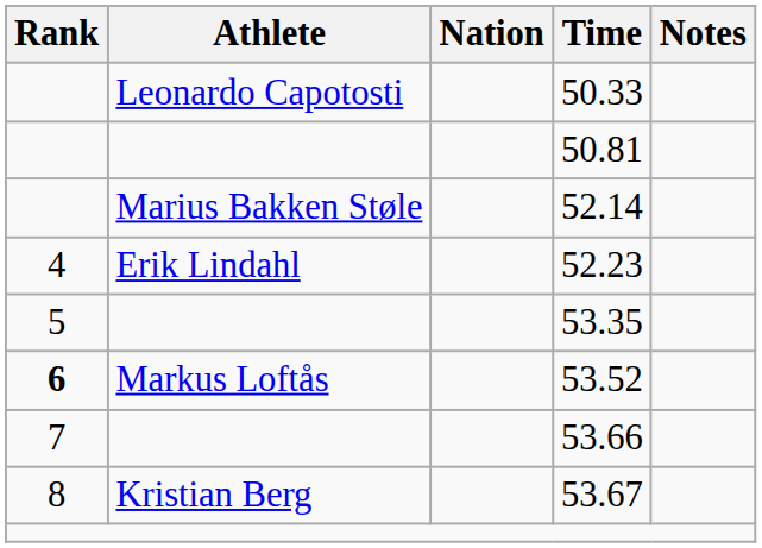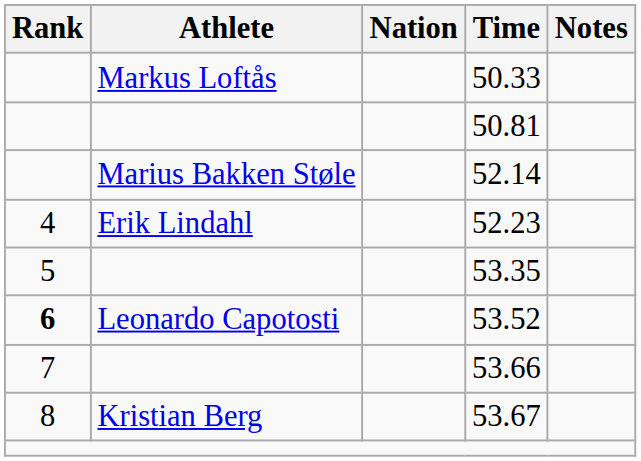50.33 | Athlete: Leonardo Capotosti -> Markus Loftås
53.52 | Athlete: Markus Loftås -> Leonardo Capotosti
